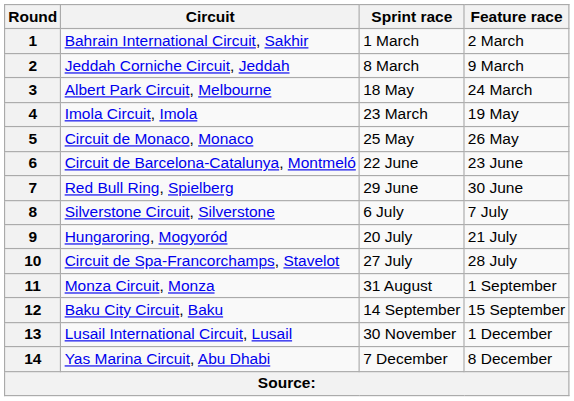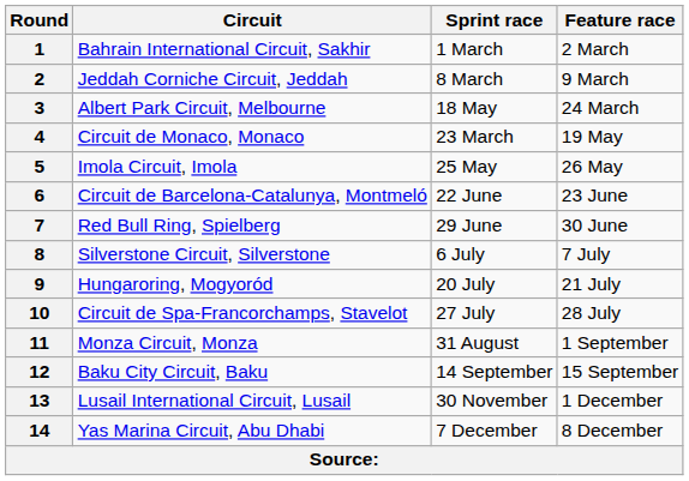4 | Circuit: Imola Circuit, Imola -> Circuit de Monaco, Monaco
5 | Circuit: Circuit de Monaco, Monaco -> Imola Circuit, Imola
